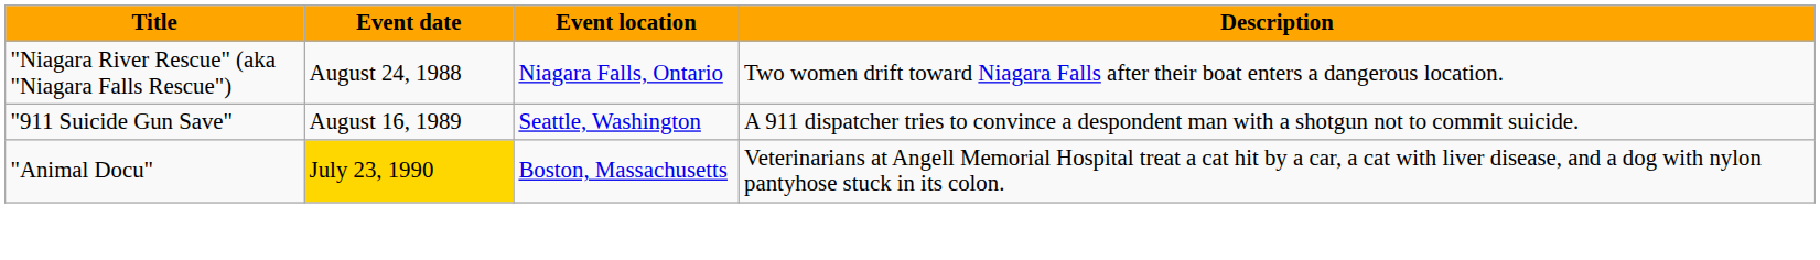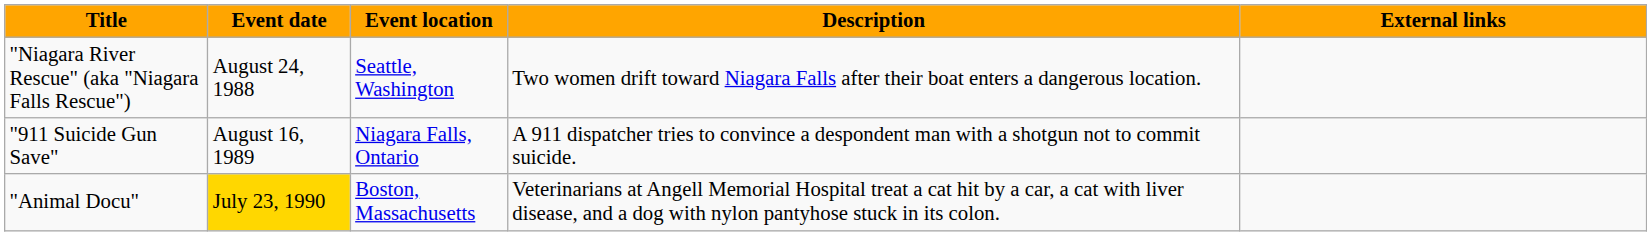+ column: External links
"Niagara River Rescue" (aka "Niagara Falls Rescue") | Event location: Niagara Falls, Ontario -> Seattle, Washington
"911 Suicide Gun Save" | Event location: Seattle, Washington -> Niagara Falls, Ontario
